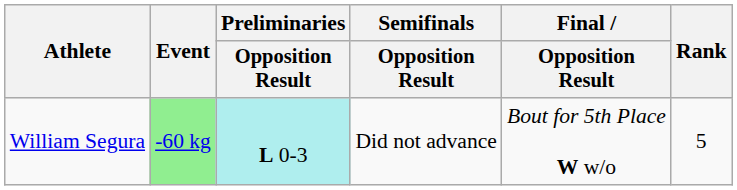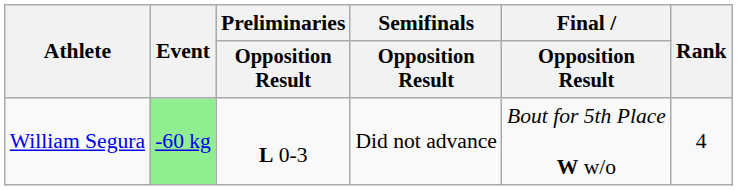William Segura | Preliminaries / Opposition Result: paleturquoise background -> no background
William Segura | Rank: 5 -> 4
